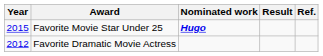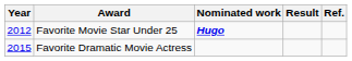Favorite Movie Star Under 25 | Year: 2015 -> 2012
Favorite Dramatic Movie Actress | Year: 2012 -> 2015
